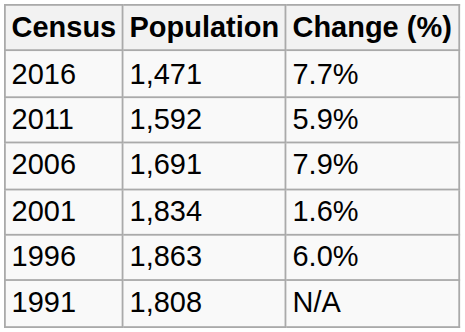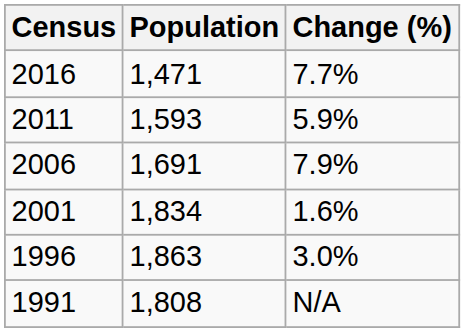2011 | Population: 1,592 -> 1,593
1996 | Change (%): 6.0% -> 3.0%
